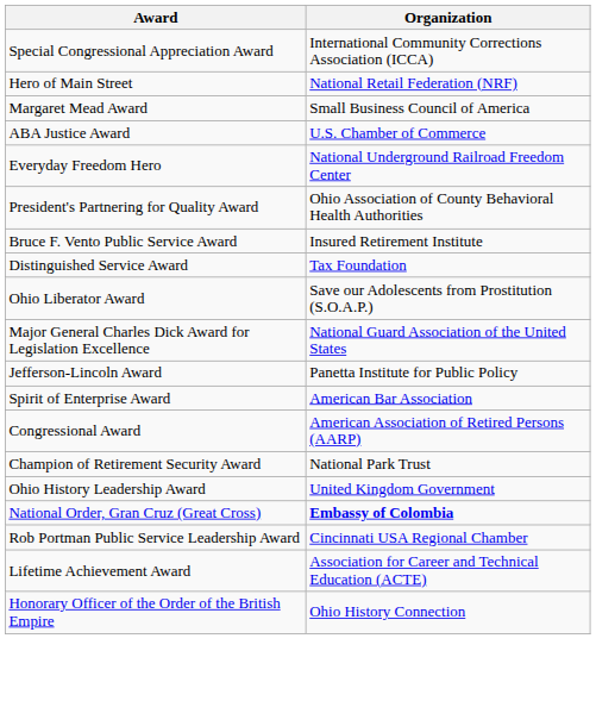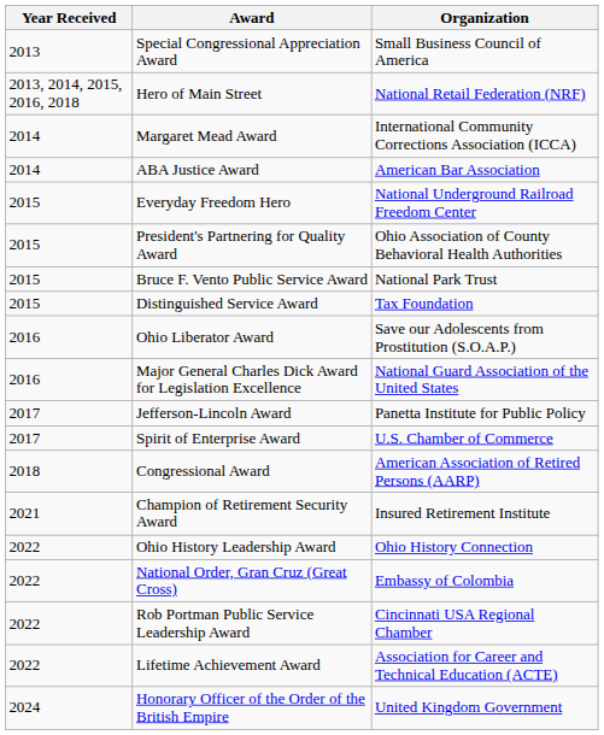+ column: Year Received | 2013 | 2013, 2014, 2015, 2016, 2018 | 2014 | 2014 | 2015 | 2015 | 2015 | 2015 | 2016 | 2016 | 2017 | 2017 | 2018 | 2021 | 2022 | 2022 | 2022 | 2022 | 2024
Special Congressional Appreciation Award | Organization: International Community Corrections Association (ICCA) -> Small Business Council of America
Margaret Mead Award | Organization: Small Business Council of America -> International Community Corrections Association (ICCA)
ABA Justice Award | Organization: U.S. Chamber of Commerce -> American Bar Association
Bruce F. Vento Public Service Award | Organization: Insured Retirement Institute -> National Park Trust
Spirit of Enterprise Award | Organization: American Bar Association -> U.S. Chamber of Commerce
Champion of Retirement Security Award | Organization: National Park Trust -> Insured Retirement Institute
Ohio History Leadership Award | Organization: United Kingdom Government -> Ohio History Connection
National Order, Gran Cruz (Great Cross) | Organization: bold -> normal
Honorary Officer of the Order of the British Empire | Organization: Ohio History Connection -> United Kingdom Government
